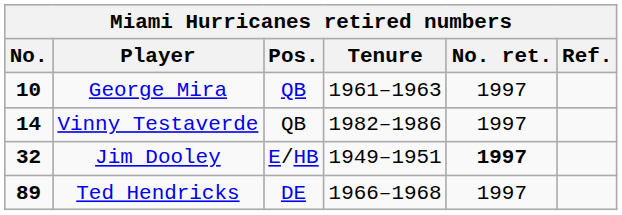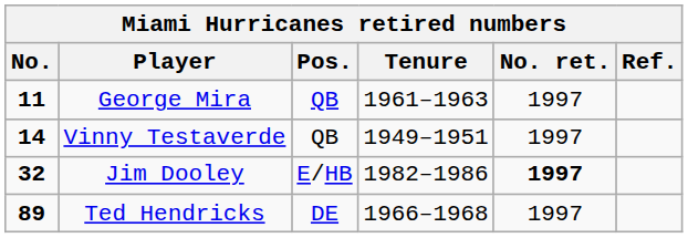George Mira | No.: 10 -> 11
Vinny Testaverde | Tenure: 1982–1986 -> 1949–1951
Jim Dooley | Tenure: 1949–1951 -> 1982–1986
